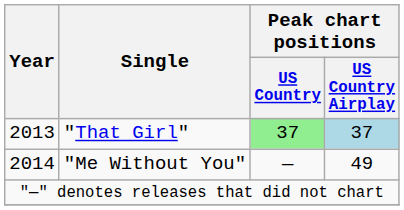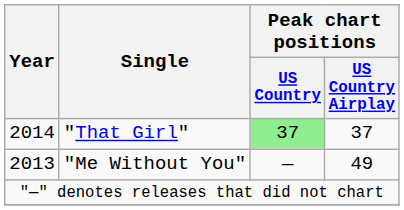"That Girl" | Year: 2013 -> 2014
"That Girl" | Peak chart positions / US Country Airplay: lightblue background -> no background
"Me Without You" | Year: 2014 -> 2013
